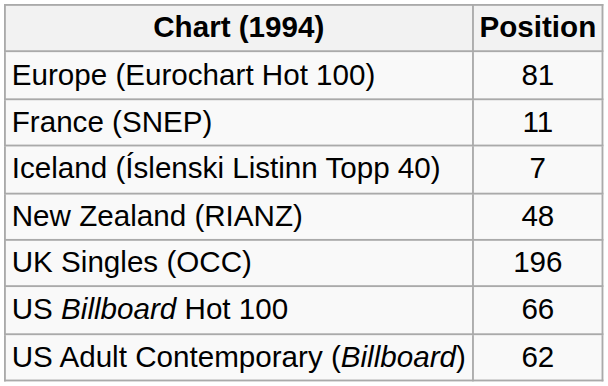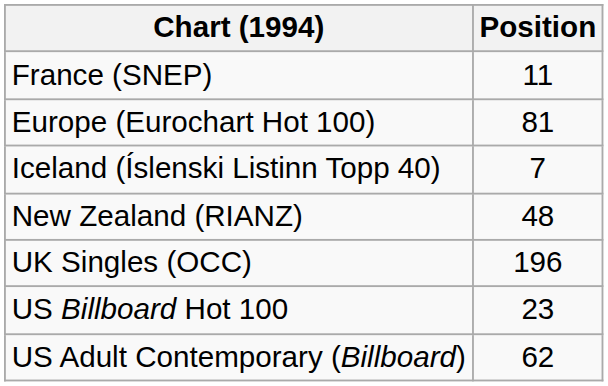rows swapped: Europe (Eurochart Hot 100) <-> France (SNEP)
US Billboard Hot 100 | Position: 66 -> 23
